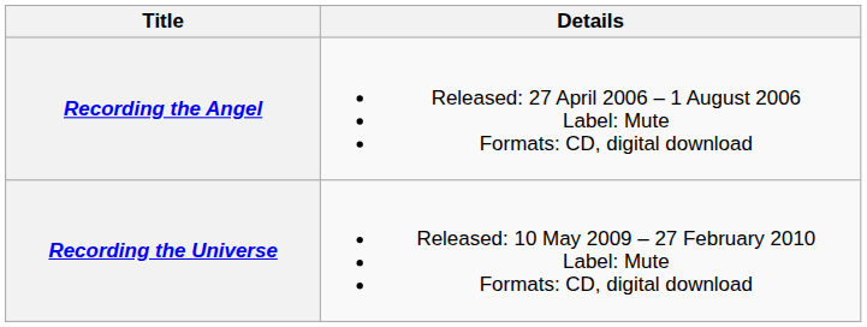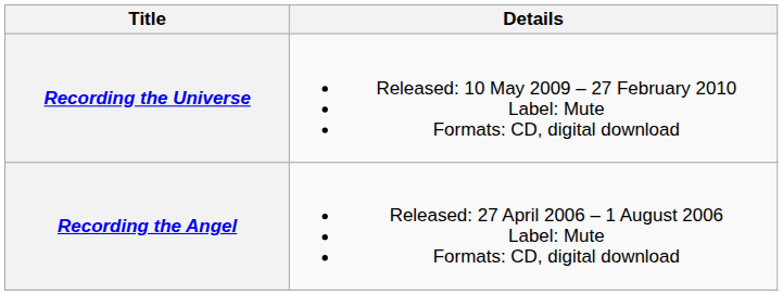rows swapped: Recording the Angel <-> Recording the Universe
